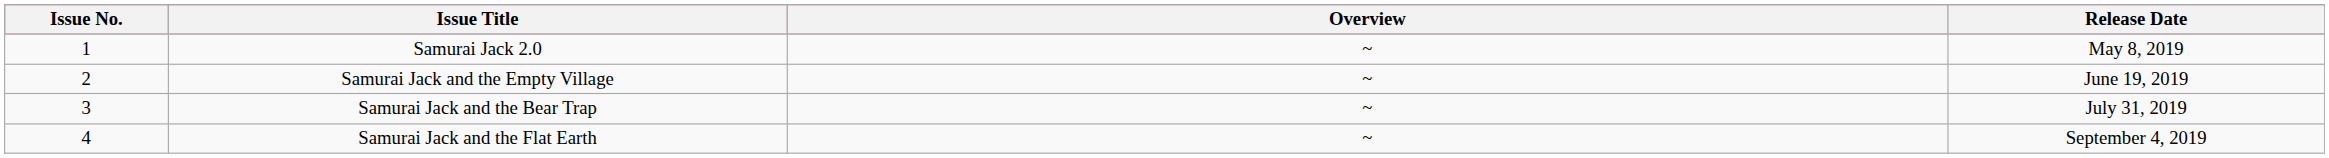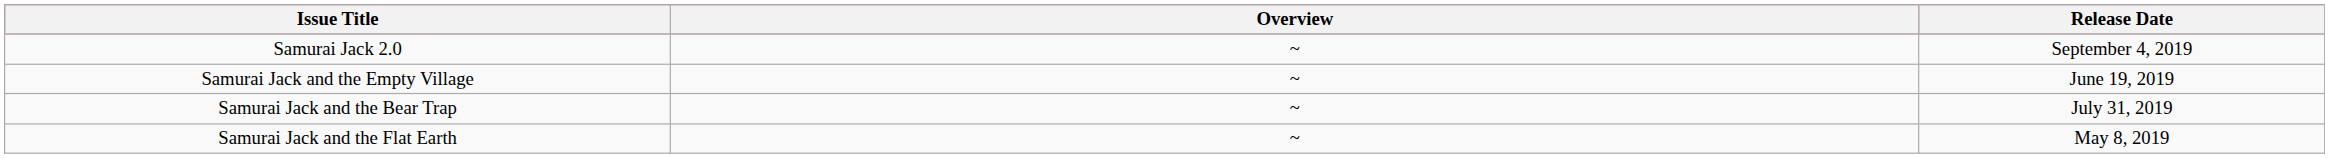- column: Issue No. | 1 | 2 | 3 | 4
Samurai Jack 2.0 | Release Date: May 8, 2019 -> September 4, 2019
Samurai Jack and the Flat Earth | Release Date: September 4, 2019 -> May 8, 2019
